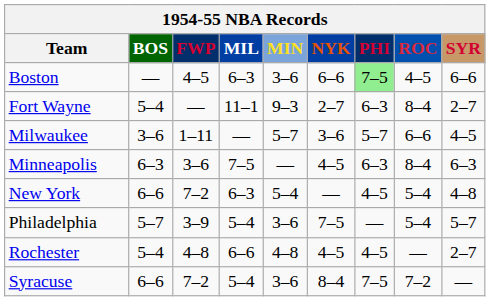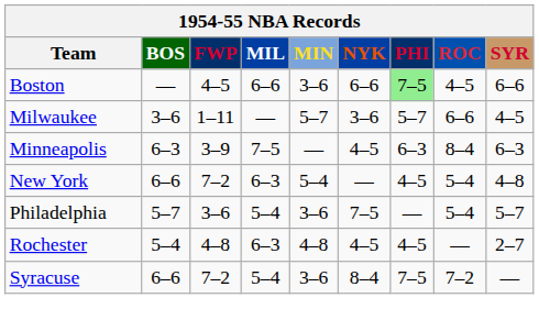Boston | MIL: 6–3 -> 6–6
- row: Fort Wayne | 5–4 | — | 11–1 | 9–3 | 2–7 | 6–3 | 8–4 | 2–7
Minneapolis | FWP: 3–6 -> 3–9
Philadelphia | FWP: 3–9 -> 3–6
Rochester | MIL: 6–6 -> 6–3
